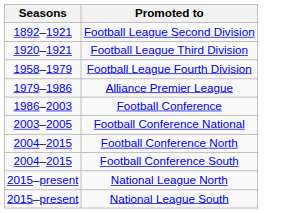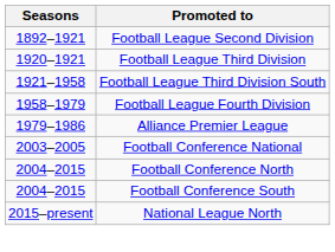+ row: 1921–1958 | Football League Third Division South
- row: 1986–2003 | Football Conference
- row: 2015–present | National League South
